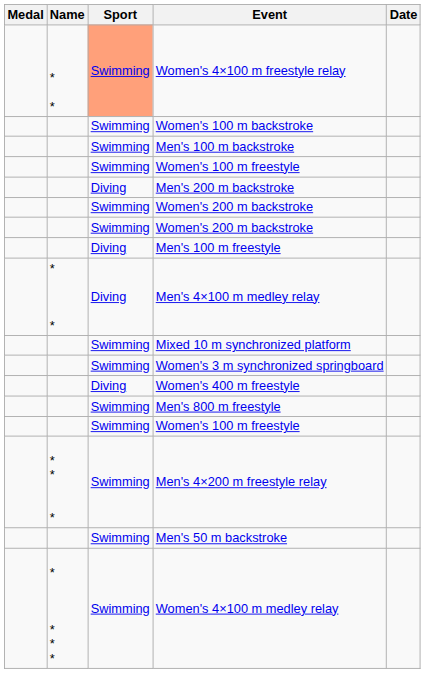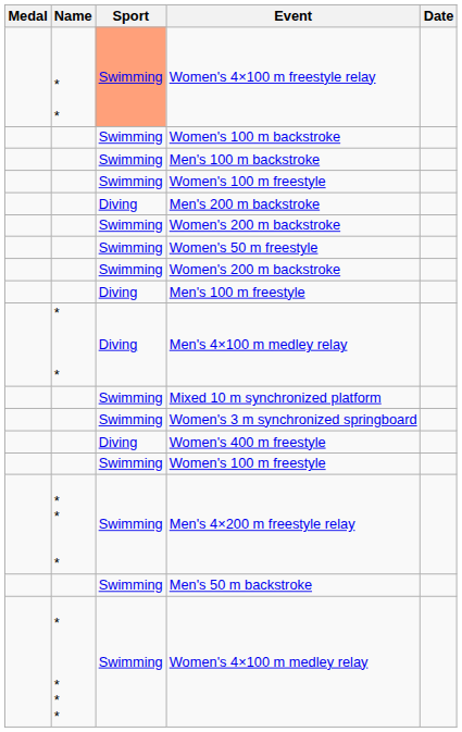+ row: Swimming | Women's 50 m freestyle
- row: Swimming | Men's 800 m freestyle
